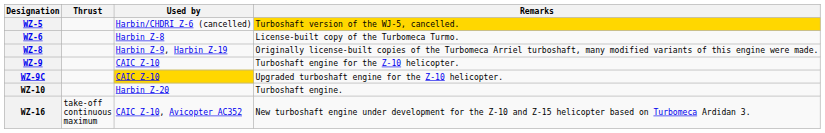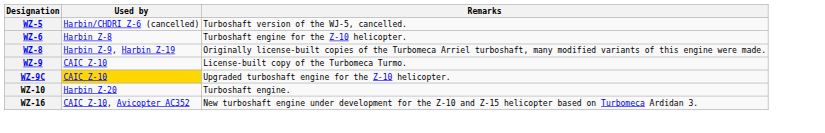- column: Thrust | take-off continuous maximum
WZ-5 | Remarks: gold background -> no background
WZ-6 | Remarks: License-built copy of the Turbomeca Turmo. -> Turboshaft engine for the Z-10 helicopter.
WZ-9 | Remarks: Turboshaft engine for the Z-10 helicopter. -> License-built copy of the Turbomeca Turmo.
